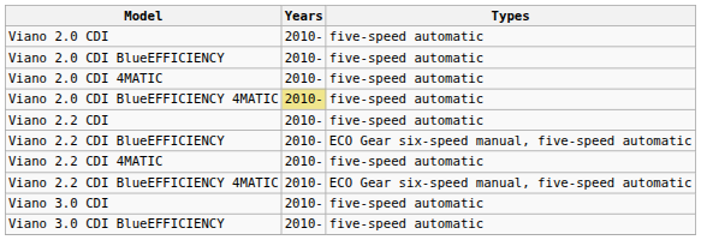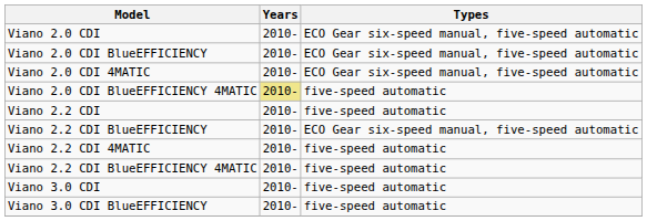Viano 2.0 CDI | Types: five-speed automatic -> ECO Gear six-speed manual, five-speed automatic
Viano 2.0 CDI BlueEFFICIENCY | Types: five-speed automatic -> ECO Gear six-speed manual, five-speed automatic
Viano 2.0 CDI 4MATIC | Types: five-speed automatic -> ECO Gear six-speed manual, five-speed automatic
Viano 2.2 CDI BlueEFFICIENCY 4MATIC | Types: ECO Gear six-speed manual, five-speed automatic -> five-speed automatic
